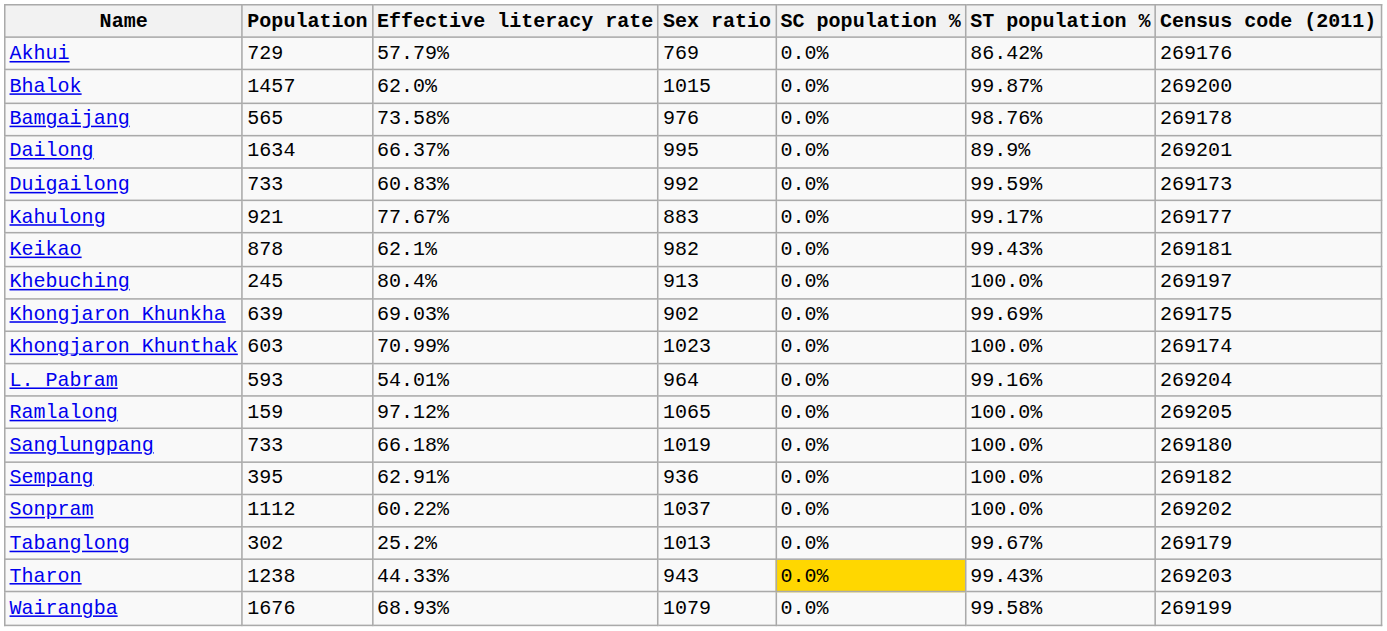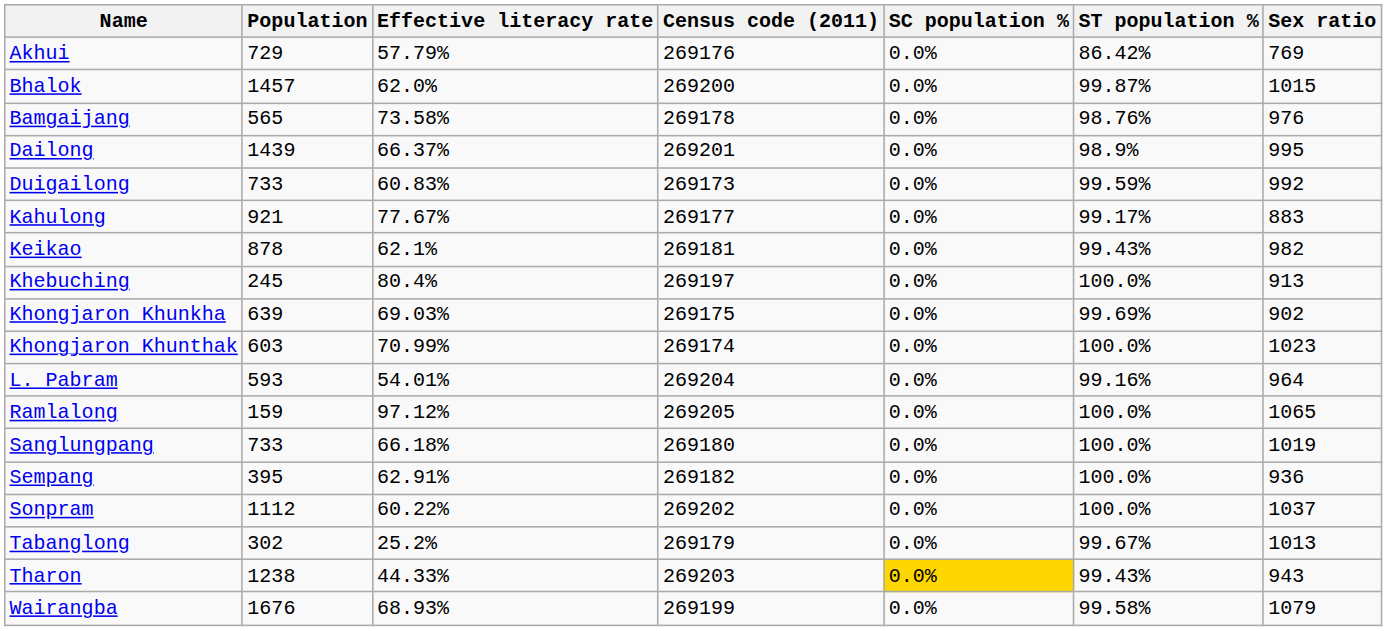columns swapped: Sex ratio <-> Census code (2011)
Dailong | Population: 1634 -> 1439
Dailong | ST population %: 89.9% -> 98.9%
